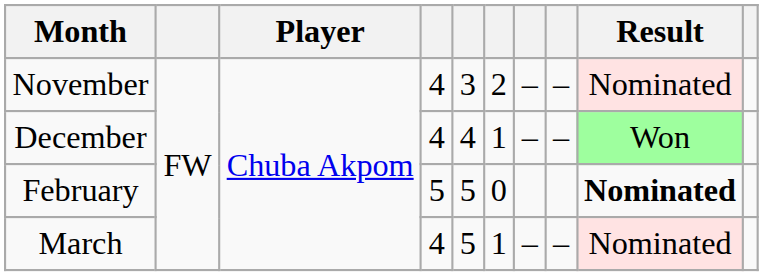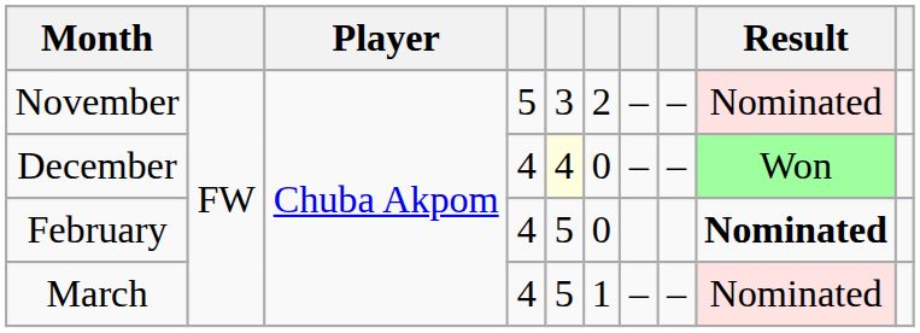November | column 4: 4 -> 5
December | column 5: no background -> lightyellow background
December | column 6: 1 -> 0
February | column 4: 5 -> 4
